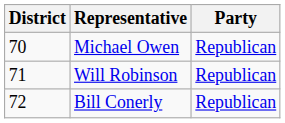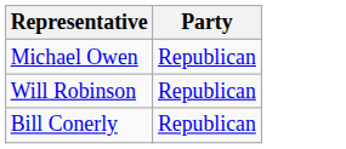- column: District | 70 | 71 | 72
